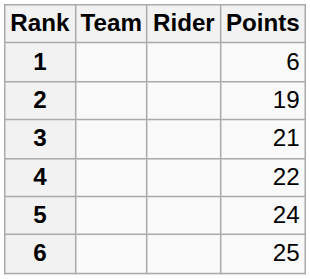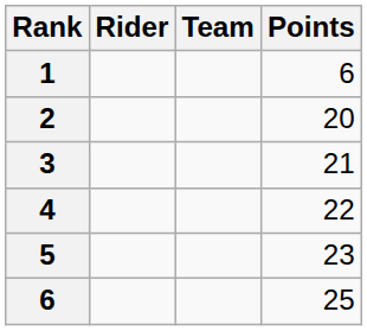columns swapped: Rider <-> Team
2 | Points: 19 -> 20
5 | Points: 24 -> 23
